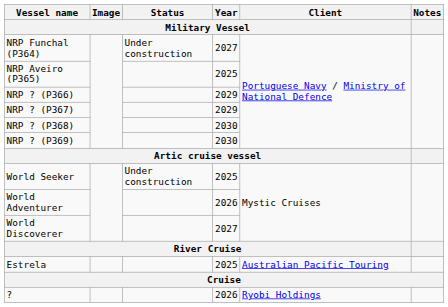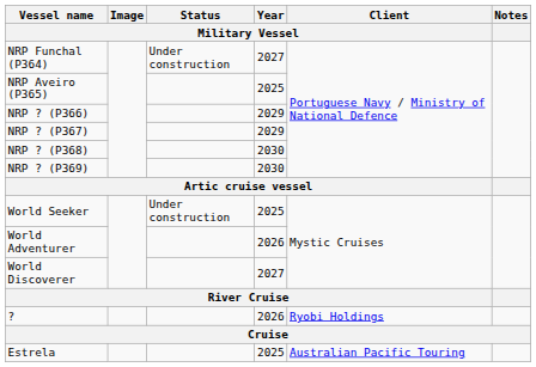rows swapped: Estrela <-> ?
